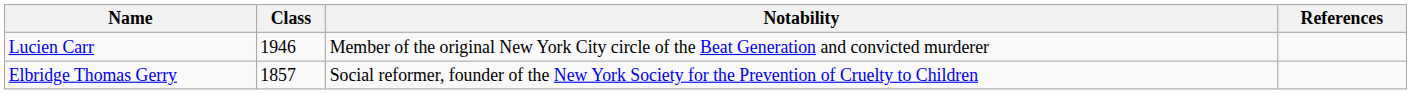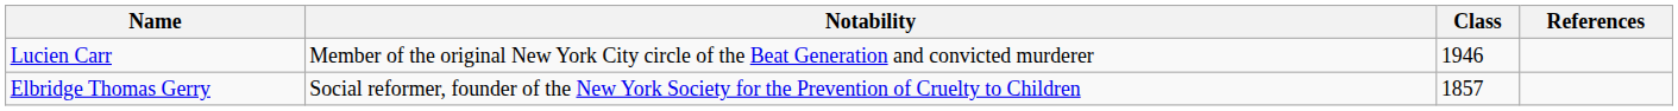columns swapped: Class <-> Notability
